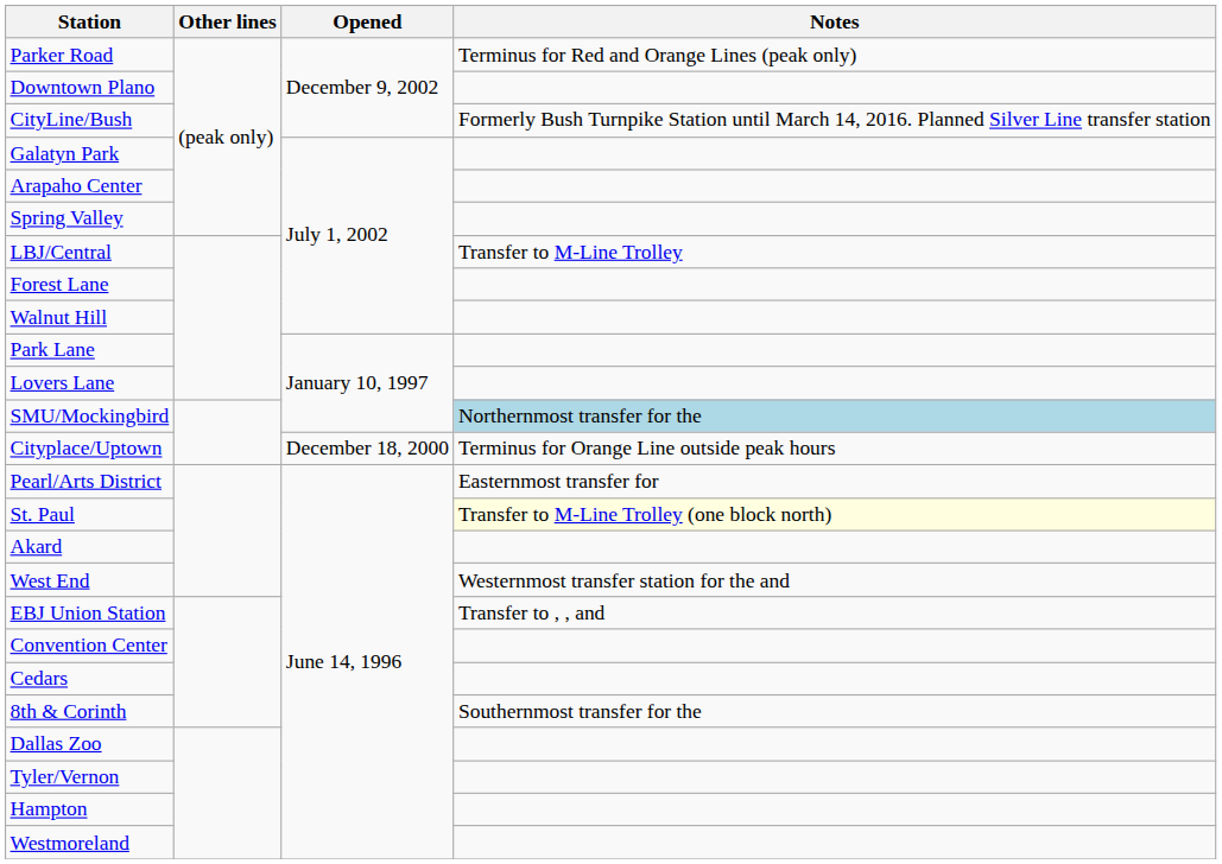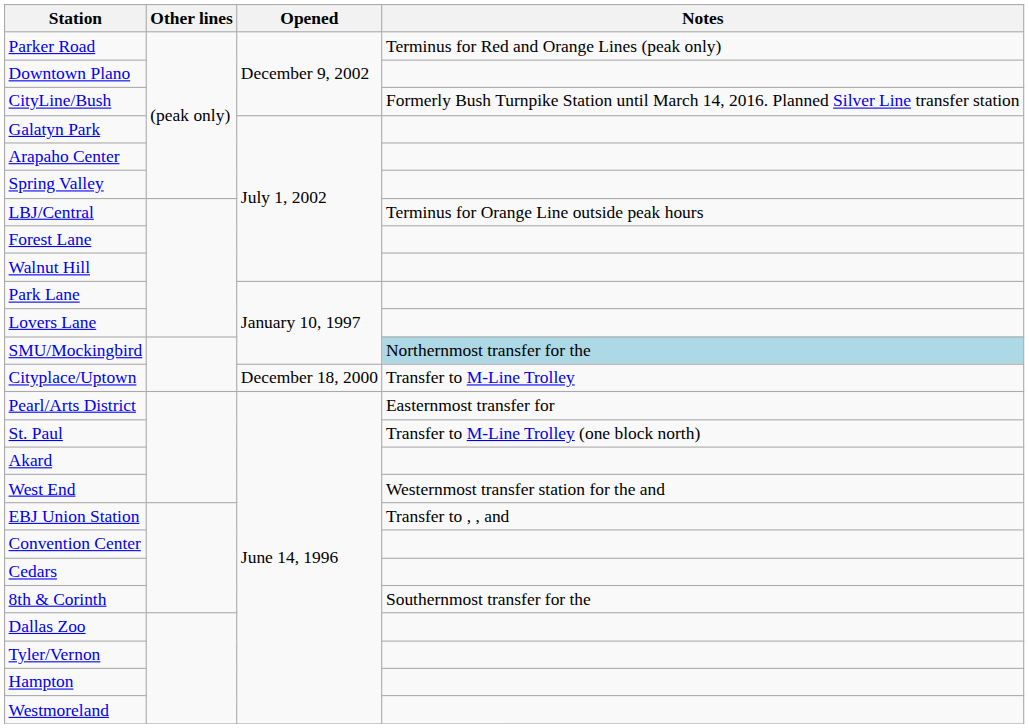LBJ/Central | Notes: Transfer to M-Line Trolley -> Terminus for Orange Line outside peak hours
Cityplace/Uptown | Notes: Terminus for Orange Line outside peak hours -> Transfer to M-Line Trolley
St. Paul | Notes: lightyellow background -> no background
